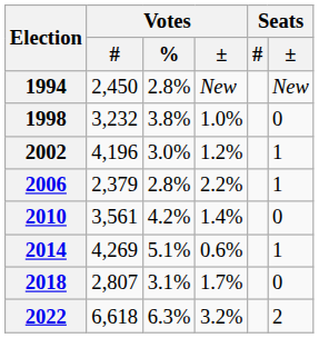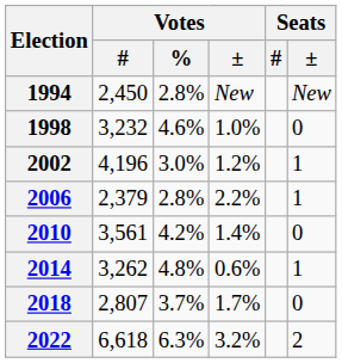1998 | Votes / %: 3.8% -> 4.6%
2014 | Votes / #: 4,269 -> 3,262
2014 | Votes / %: 5.1% -> 4.8%
2018 | Votes / %: 3.1% -> 3.7%
